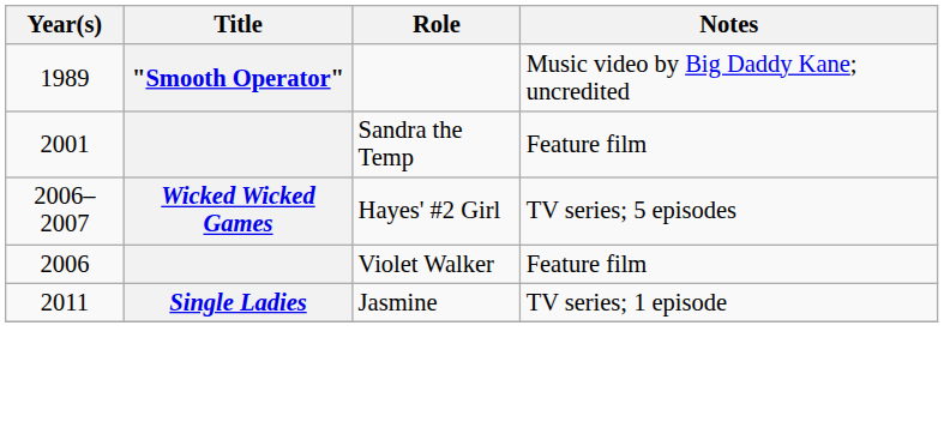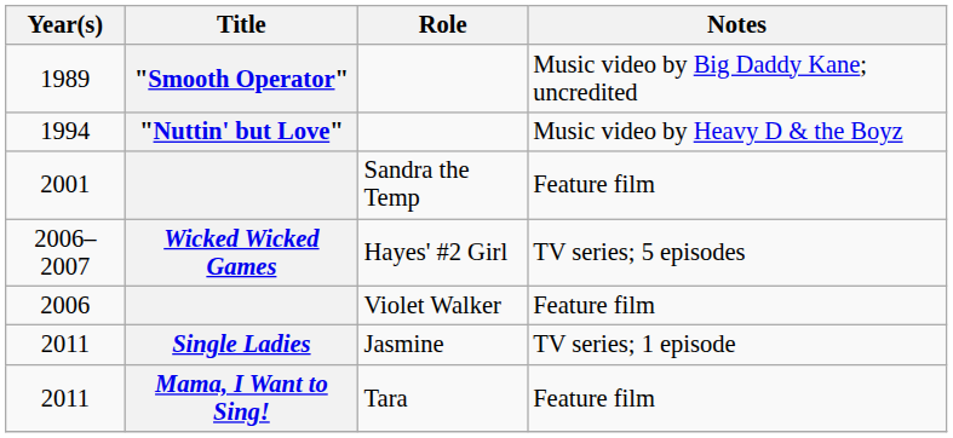+ row: 1994 | "Nuttin' but Love" | Music video by Heavy D & the Boyz
+ row: 2011 | Mama, I Want to Sing! | Tara | Feature film
